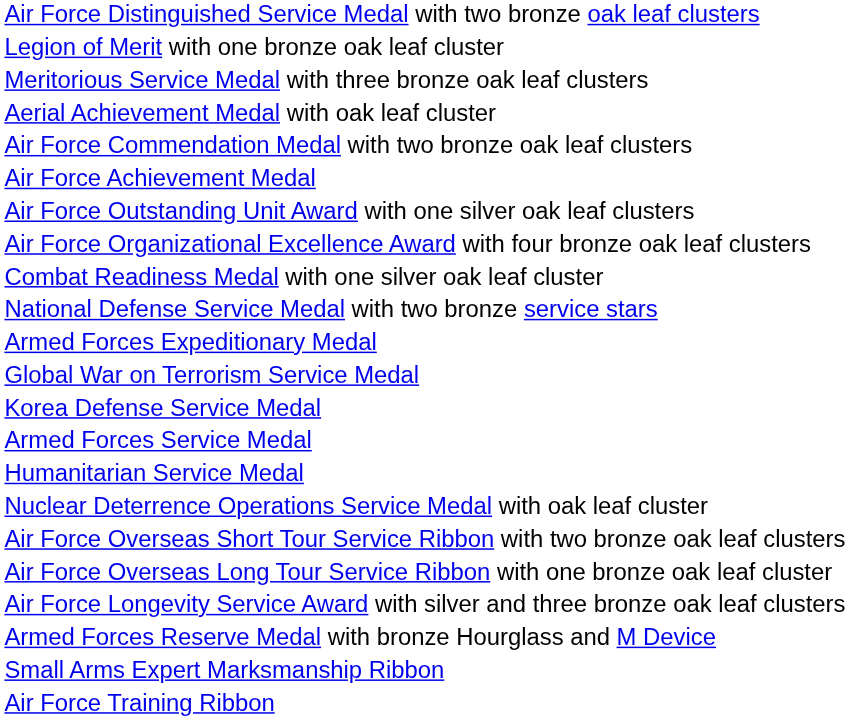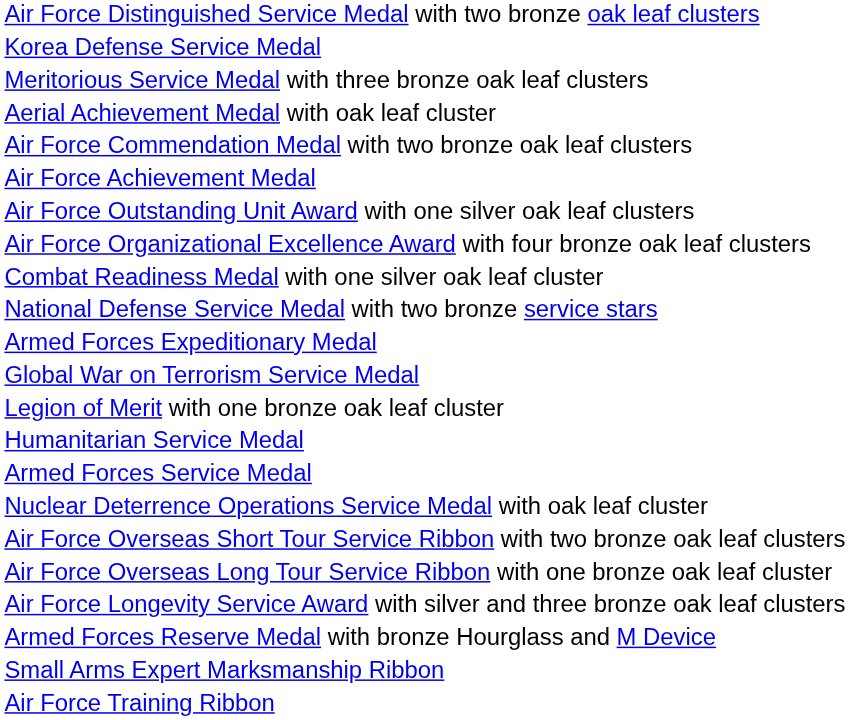rows swapped: Legion of Merit with one bronze oak leaf cluster <-> Korea Defense Service Medal
rows swapped: Armed Forces Service Medal <-> Humanitarian Service Medal
